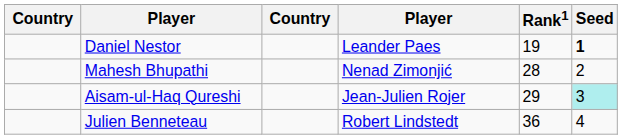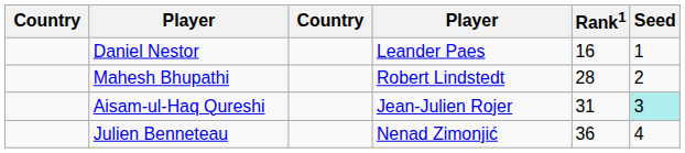Daniel Nestor | Rank1: 19 -> 16
Daniel Nestor | Seed: bold -> normal
Mahesh Bhupathi | column 4: Nenad Zimonjić -> Robert Lindstedt
Aisam-ul-Haq Qureshi | Rank1: 29 -> 31
Julien Benneteau | column 4: Robert Lindstedt -> Nenad Zimonjić
